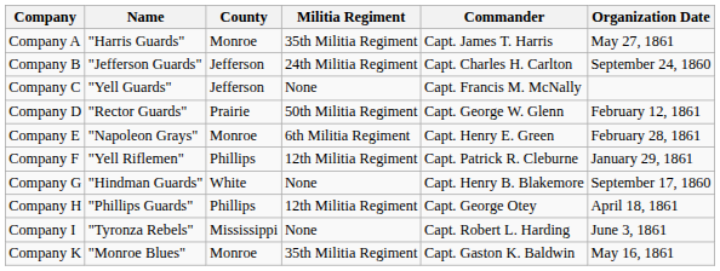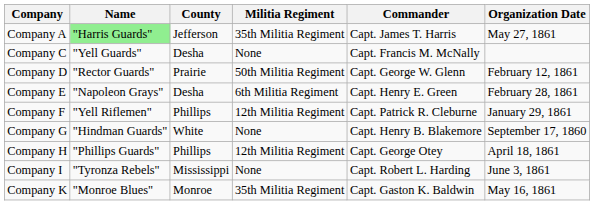Company A | Name: no background -> lightgreen background
Company A | County: Monroe -> Jefferson
- row: Company B | "Jefferson Guards" | Jefferson | 24th Militia Regiment | Capt. Charles H. Carlton | September 24, 1860
Company C | County: Jefferson -> Desha
Company E | County: Monroe -> Desha
